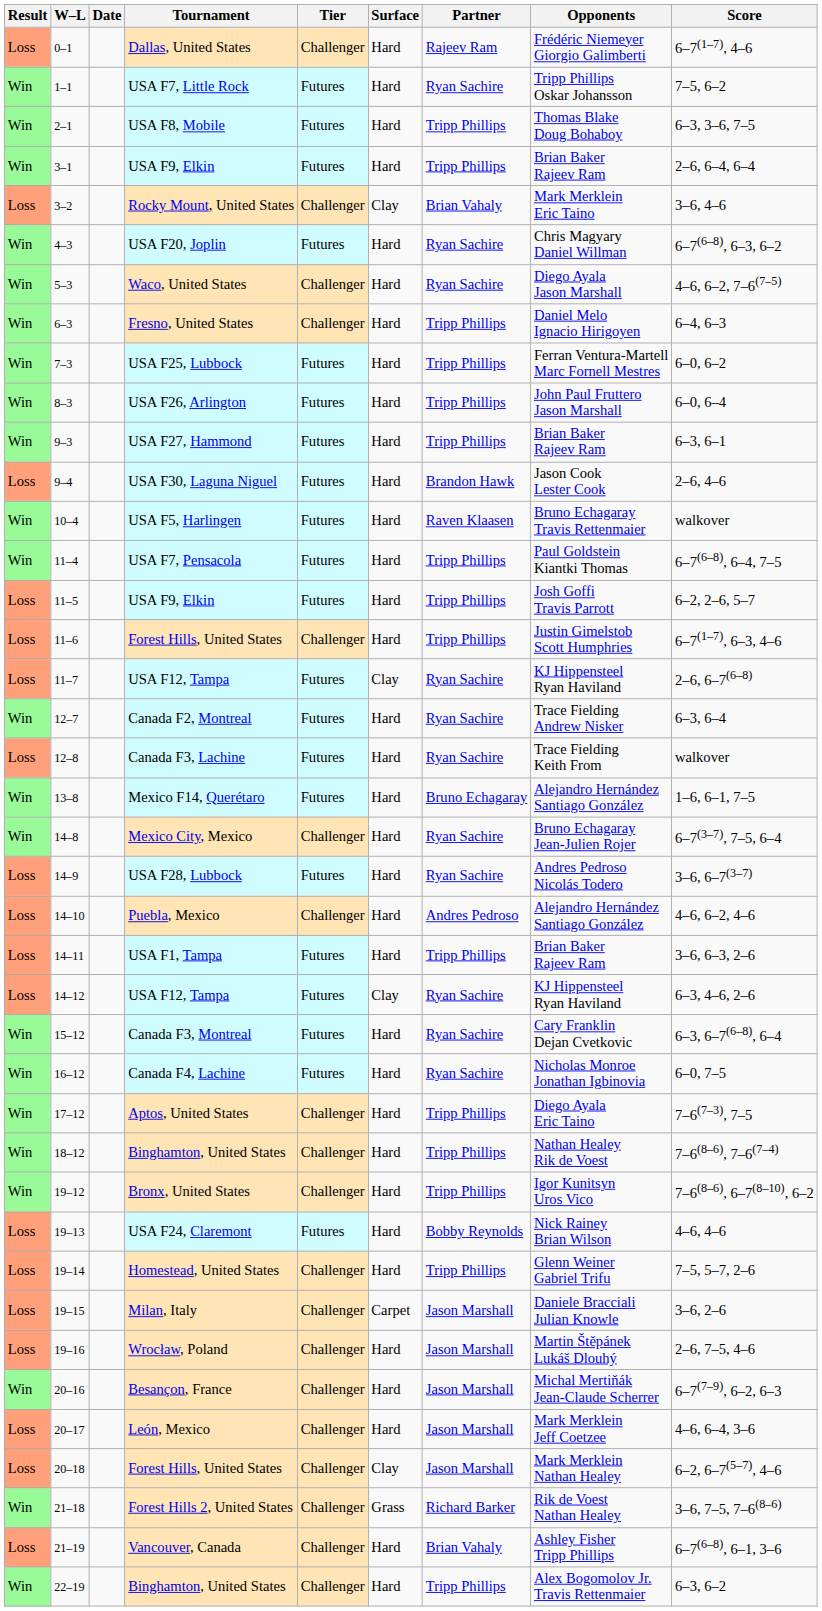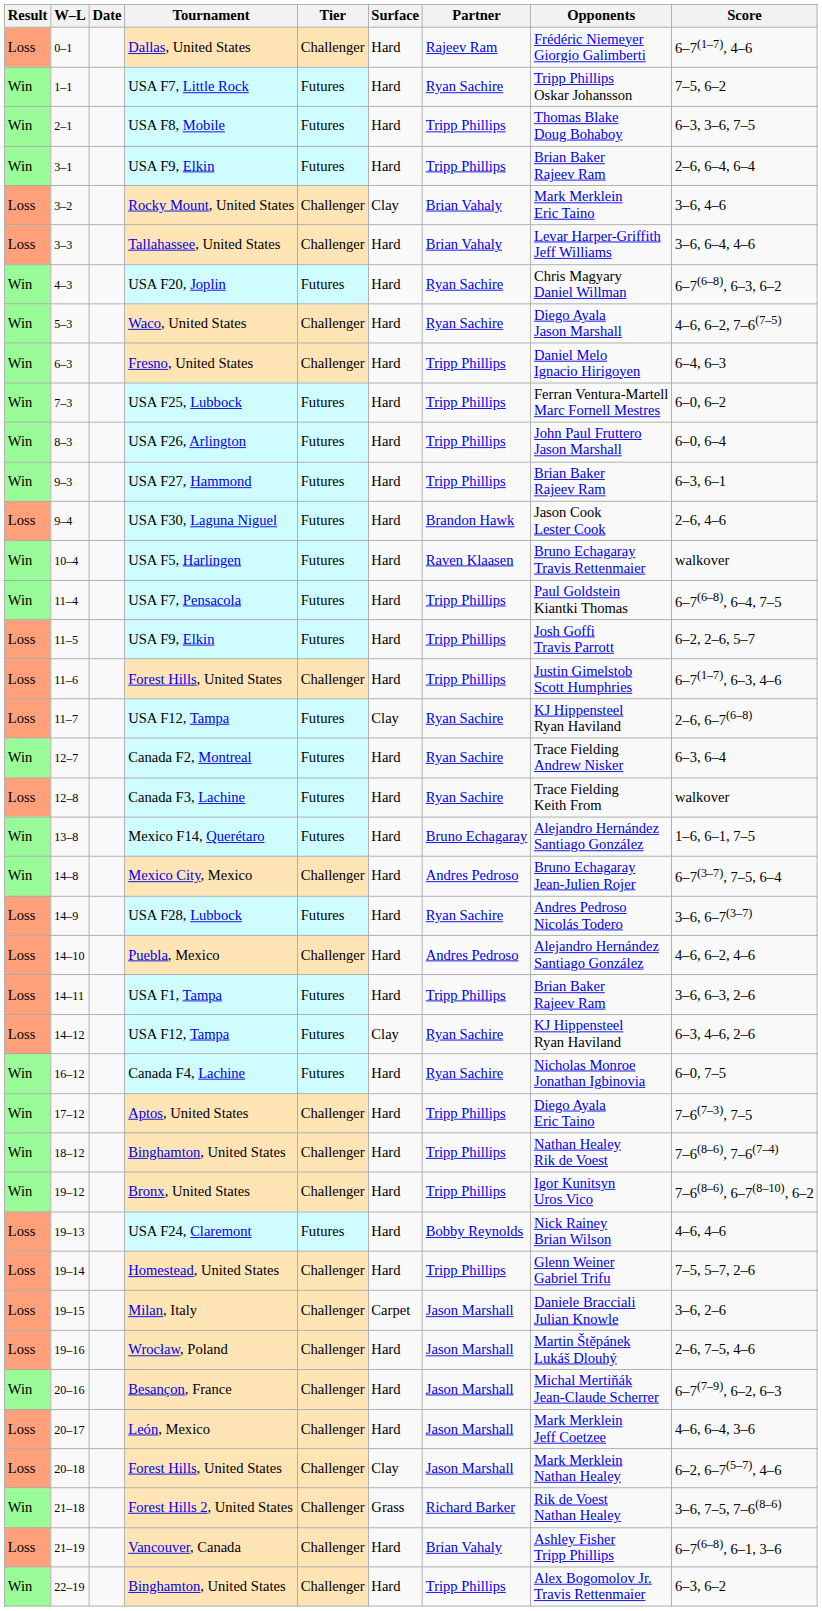+ row: Loss | 3–3 | Tallahassee, United States | Challenger | Hard | Brian Vahaly | Levar Harper-Griffith Jeff Williams | 3–6, 6–4, 4–6
Mexico City, Mexico | Partner: Ryan Sachire -> Andres Pedroso
- row: Win | 15–12 | Canada F3, Montreal | Futures | Hard | Ryan Sachire | Cary Franklin Dejan Cvetkovic | 6–3, 6–7(6–8), 6–4
